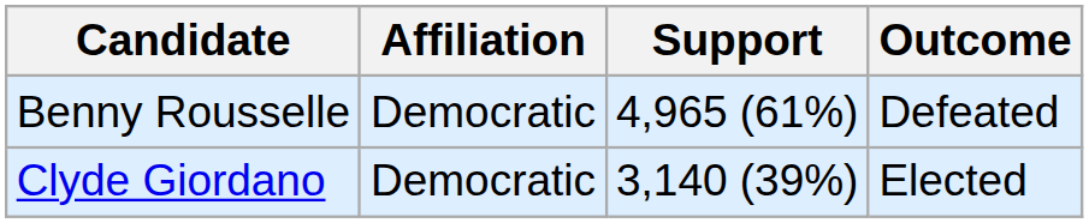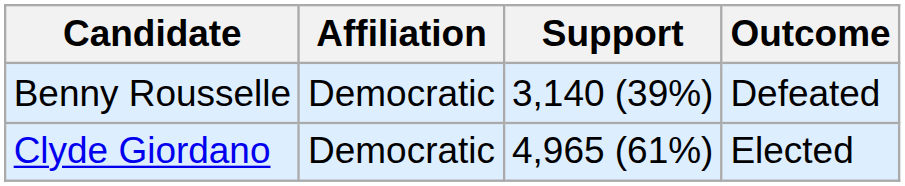Benny Rousselle | Support: 4,965 (61%) -> 3,140 (39%)
Clyde Giordano | Support: 3,140 (39%) -> 4,965 (61%)
